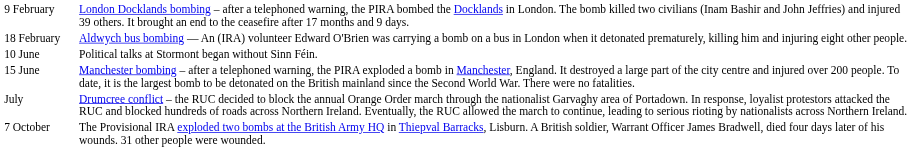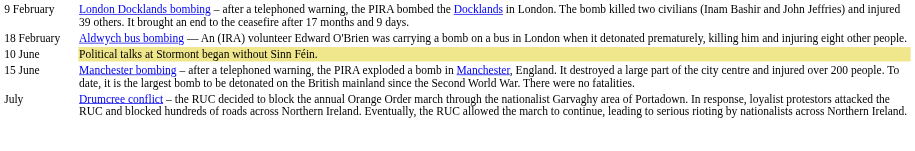10 June | column 2: no background -> khaki background
- row: 7 October | The Provisional IRA exploded two bombs at the British Army HQ in Thiepval Barracks, Lisburn. A British soldier, Warrant Officer James Bradwell, died four days later of his wounds. 31 other people were wounded.
